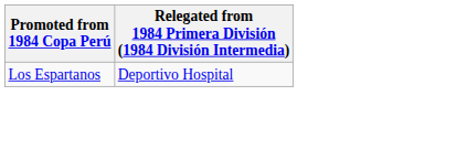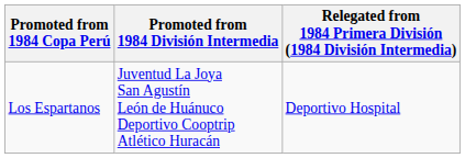+ column: Promoted from 1984 División Intermedia | Juventud La Joya San Agustín León de Huánuco Deportivo Cooptrip Atlético Huracán
